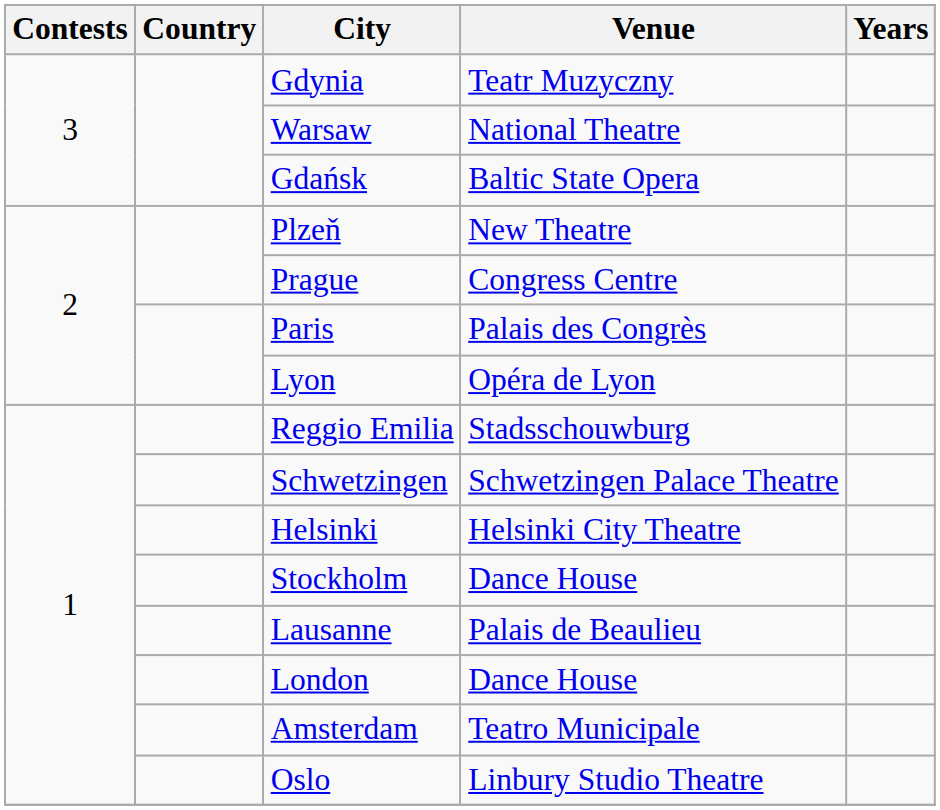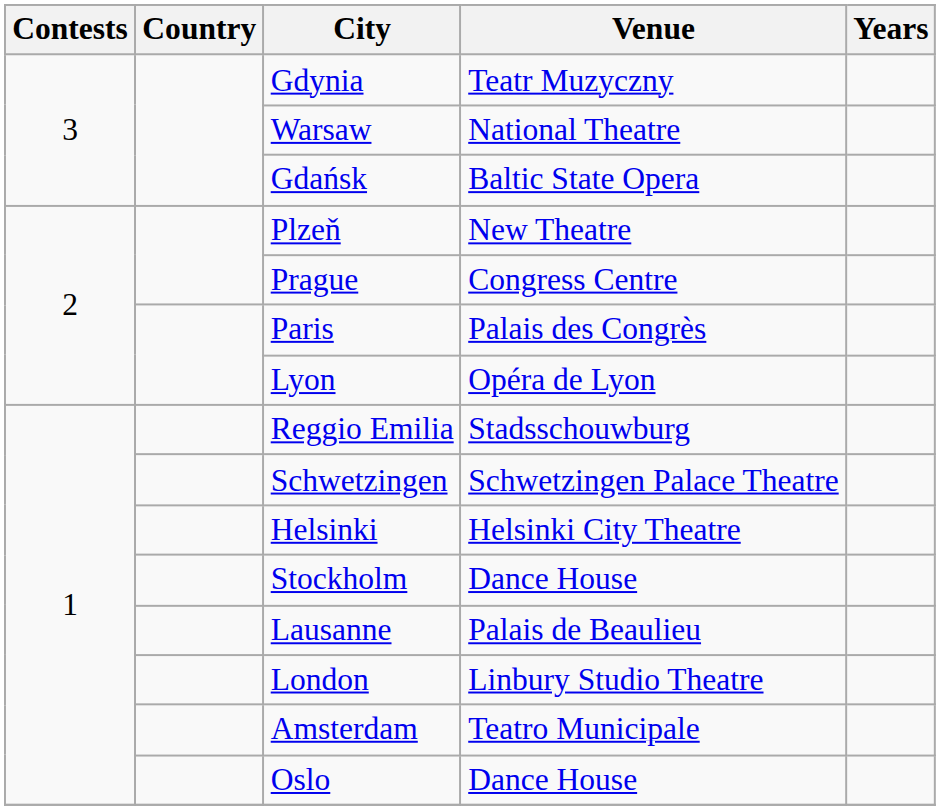London | Venue: Dance House -> Linbury Studio Theatre
Oslo | Venue: Linbury Studio Theatre -> Dance House
